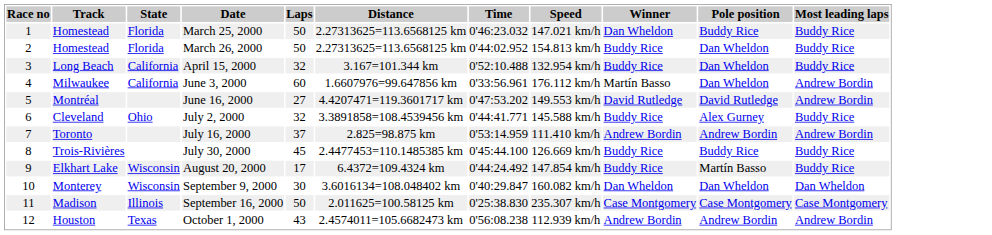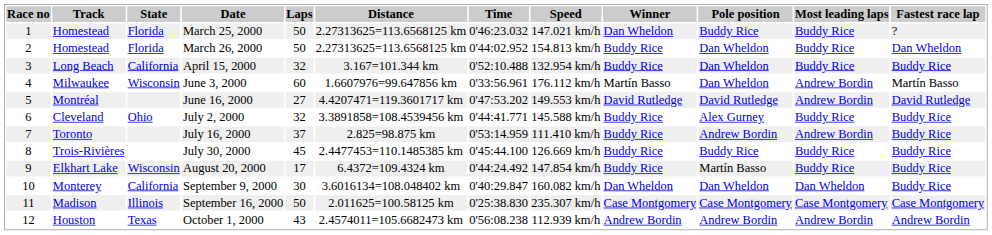+ column: Fastest race lap | ? | Dan Wheldon | Buddy Rice | Martín Basso | David Rutledge | Buddy Rice | Buddy Rice | Buddy Rice | Buddy Rice | Buddy Rice | Case Montgomery | Andrew Bordin
June 3, 2000 | State: California -> Wisconsin
July 16, 2000 | Winner: Andrew Bordin -> Buddy Rice
September 9, 2000 | State: Wisconsin -> California
